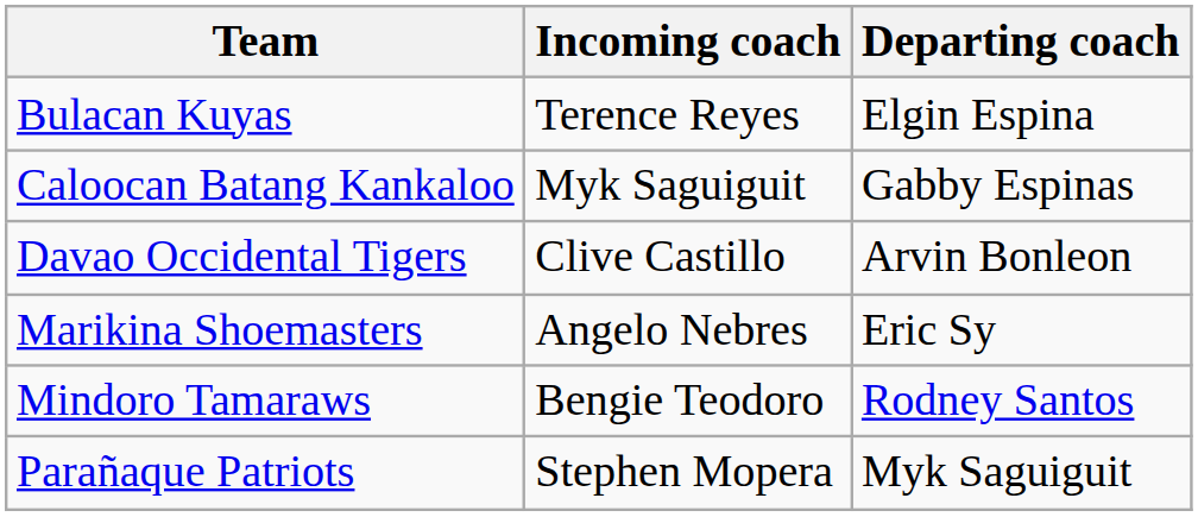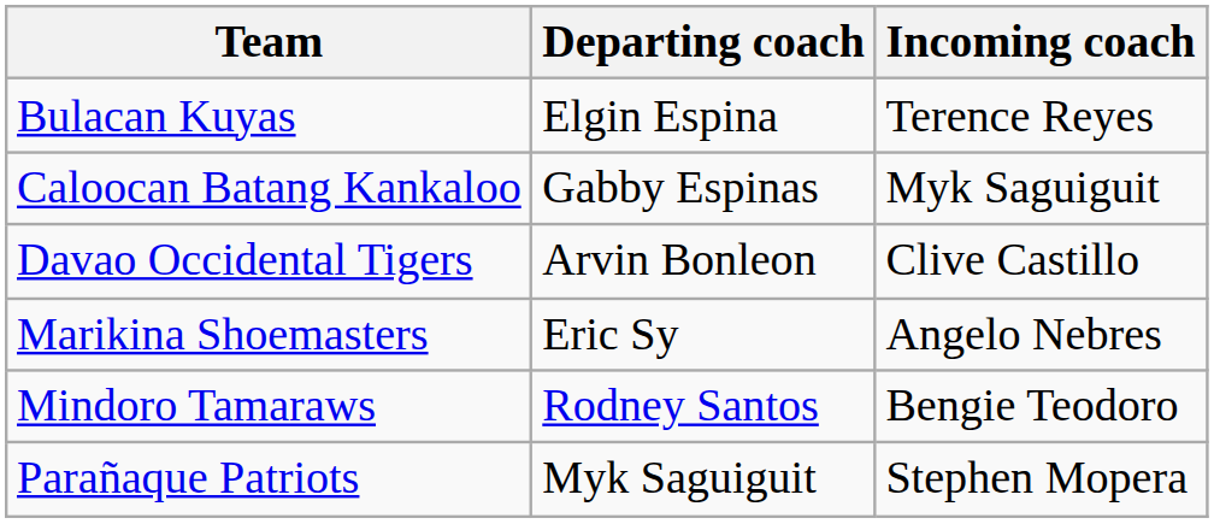columns swapped: Departing coach <-> Incoming coach
